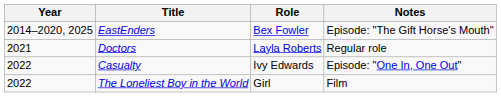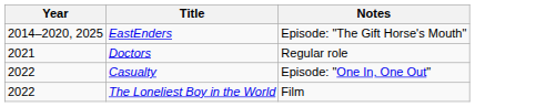- column: Role | Bex Fowler | Layla Roberts | Ivy Edwards | Girl
